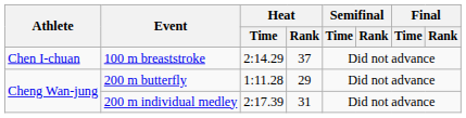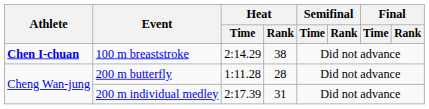100 m breaststroke | Athlete: normal -> bold
100 m breaststroke | Heat / Rank: 37 -> 38
200 m butterfly | Heat / Rank: 29 -> 28
